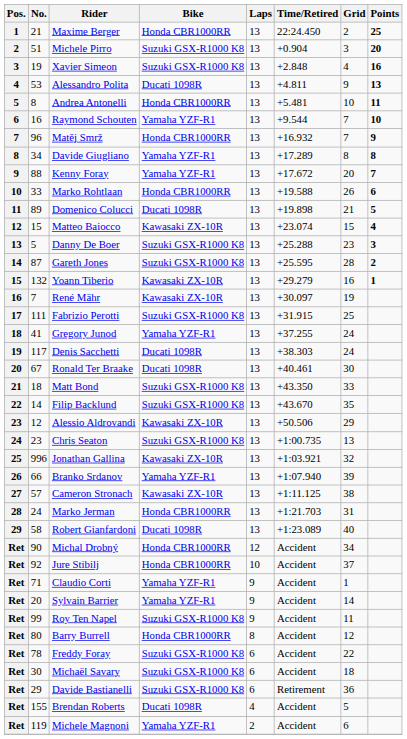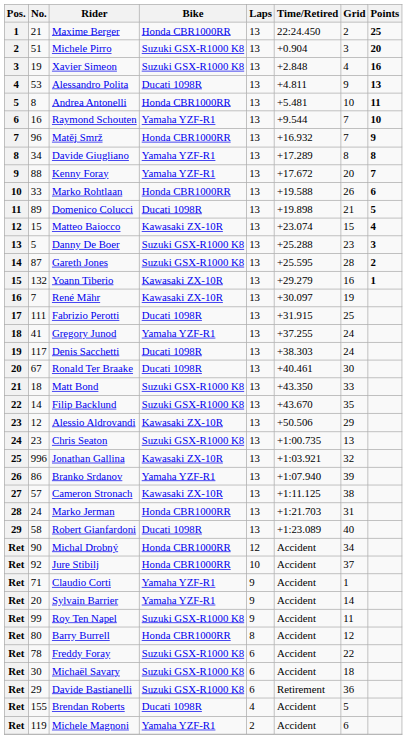Fabrizio Perotti | Bike: Suzuki GSX-R1000 K8 -> Ducati 1098R
Branko Srdanov | No.: 66 -> 86
